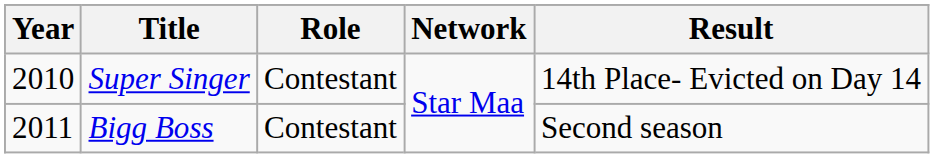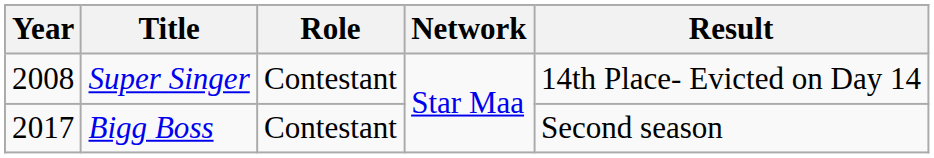Super Singer | Year: 2010 -> 2008
Bigg Boss | Year: 2011 -> 2017
